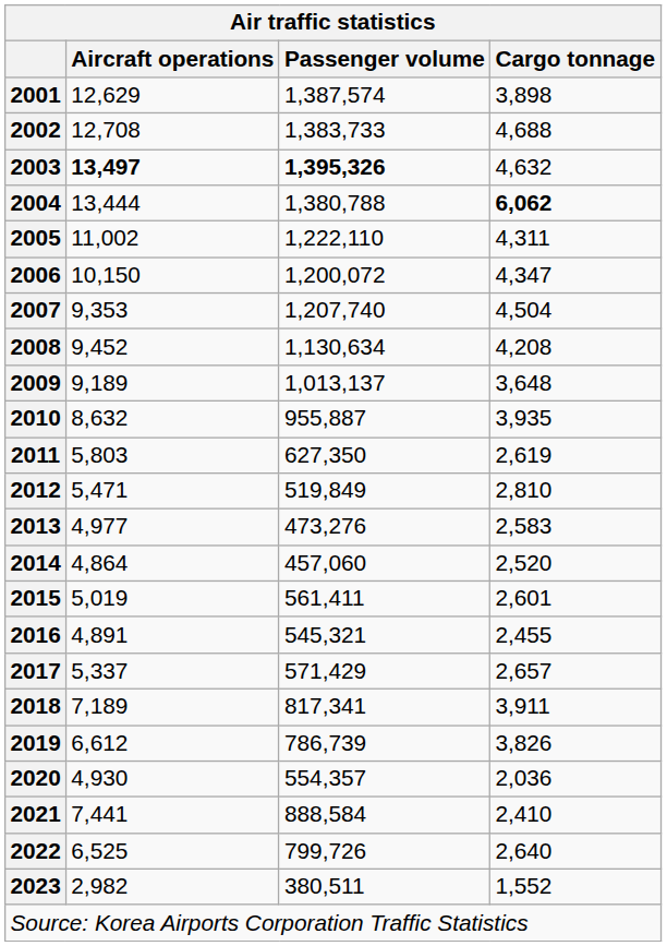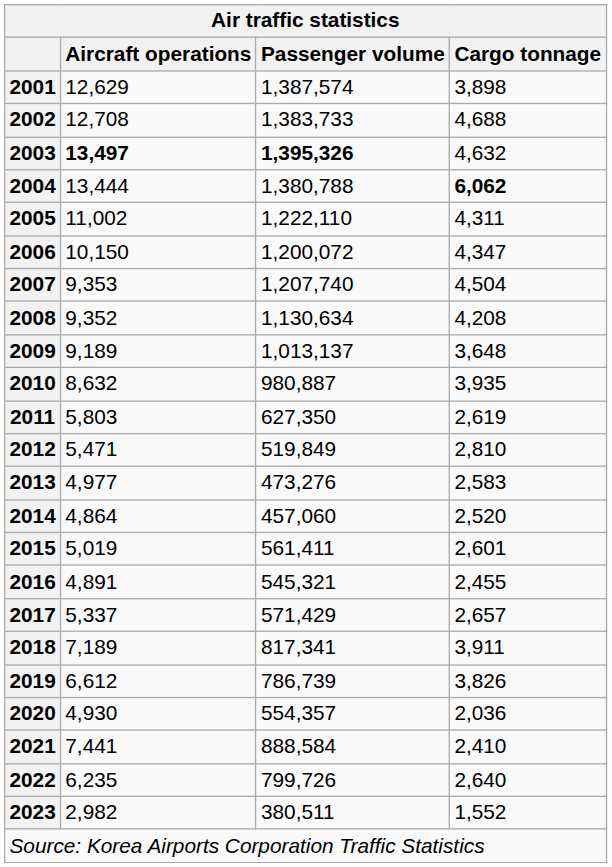2008 | Aircraft operations: 9,452 -> 9,352
2010 | Passenger volume: 955,887 -> 980,887
2022 | Aircraft operations: 6,525 -> 6,235
